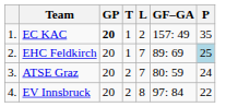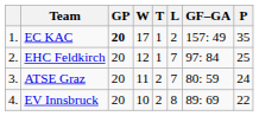+ column: W | 17 | 12 | 11 | 10
EHC Feldkirch | GF–GA: 89: 69 -> 97: 84
EHC Feldkirch | P: lightblue background -> no background
EV Innsbruck | GF–GA: 97: 84 -> 89: 69
